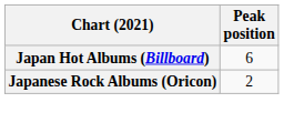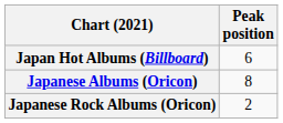+ row: Japanese Albums (Oricon) | 8
